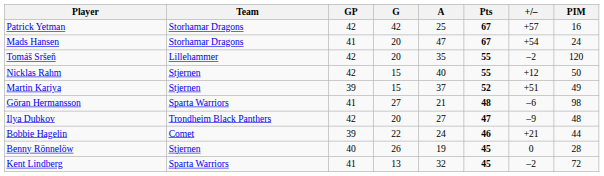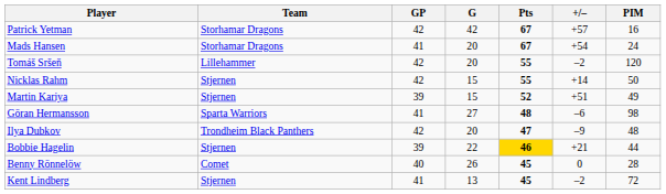- column: A | 25 | 47 | 35 | 40 | 37 | 21 | 27 | 24 | 19 | 32
Nicklas Rahm | +/–: +12 -> +14
Bobbie Hagelin | Team: Comet -> Stjernen
Bobbie Hagelin | Pts: no background -> gold background
Benny Rönnelöw | Team: Stjernen -> Comet
Kent Lindberg | Team: Sparta Warriors -> Stjernen
